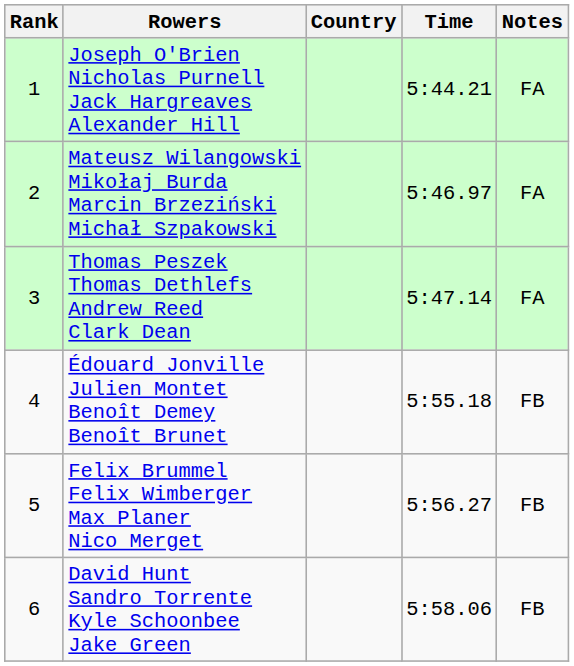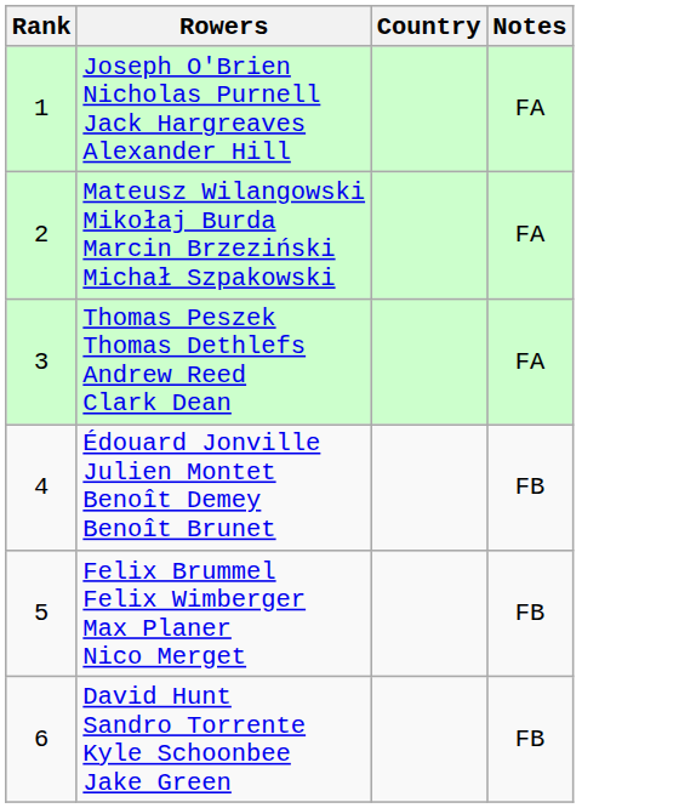- column: Time | 5:44.21 | 5:46.97 | 5:47.14 | 5:55.18 | 5:56.27 | 5:58.06
